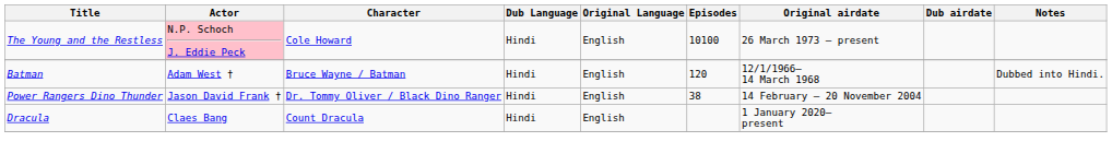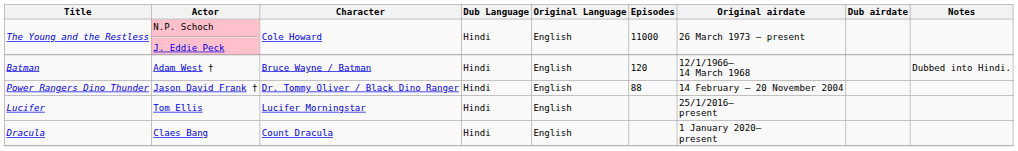The Young and the Restless | Episodes: 10100 -> 11000
Power Rangers Dino Thunder | Episodes: 38 -> 88
+ row: Lucifer | Tom Ellis | Lucifer Morningstar | Hindi | English | 25/1/2016– present
